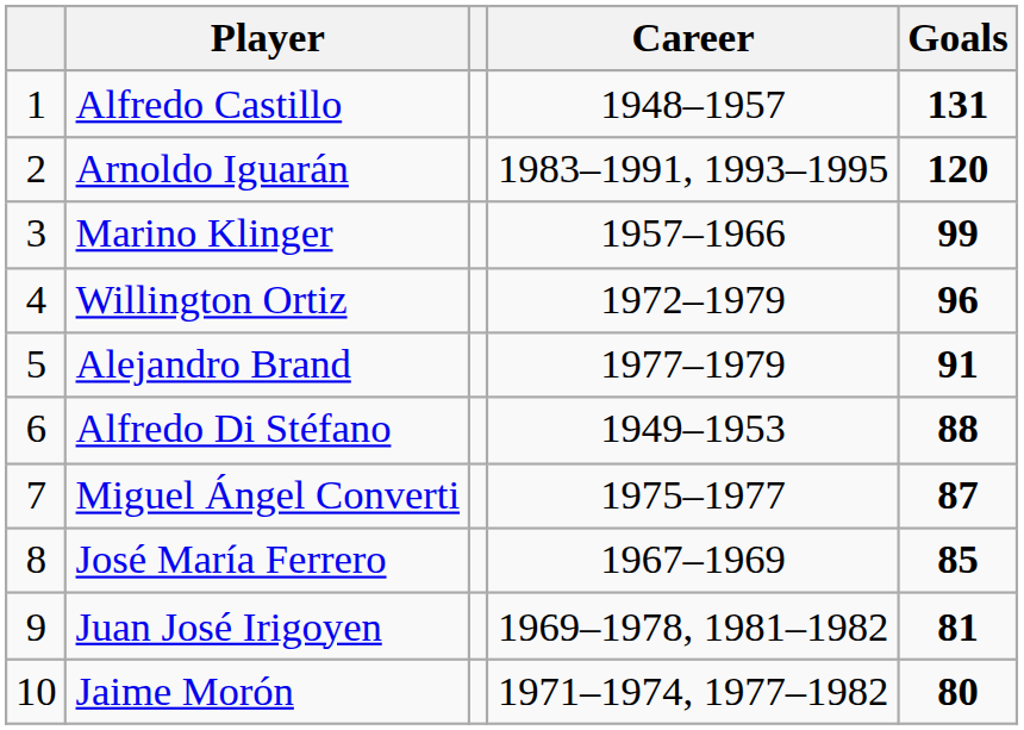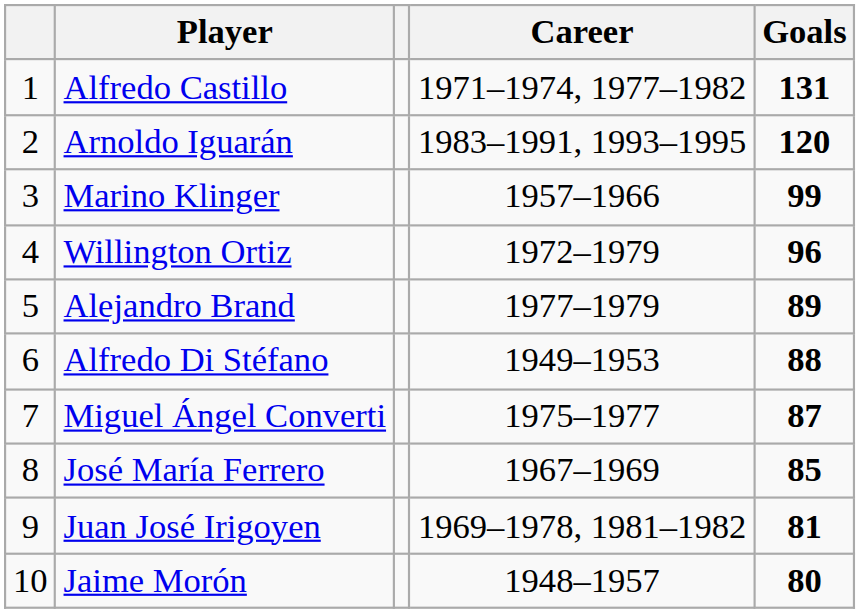Alfredo Castillo | Career: 1948–1957 -> 1971–1974, 1977–1982
Alejandro Brand | Goals: 91 -> 89
Jaime Morón | Career: 1971–1974, 1977–1982 -> 1948–1957
